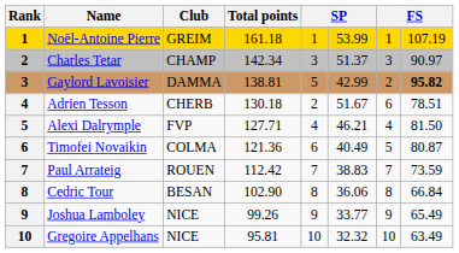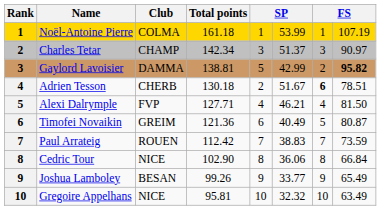Noël-Antoine Pierre | Club: GREIM -> COLMA
Adrien Tesson | column 7: normal -> bold
Timofei Novaikin | Club: COLMA -> GREIM
Cedric Tour | Club: BESAN -> NICE
Joshua Lamboley | Club: NICE -> BESAN
